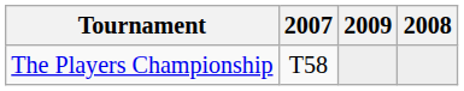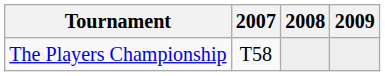columns swapped: 2008 <-> 2009
